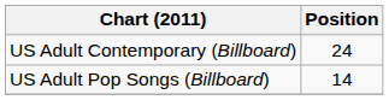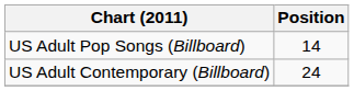rows swapped: US Adult Contemporary (Billboard) <-> US Adult Pop Songs (Billboard)
